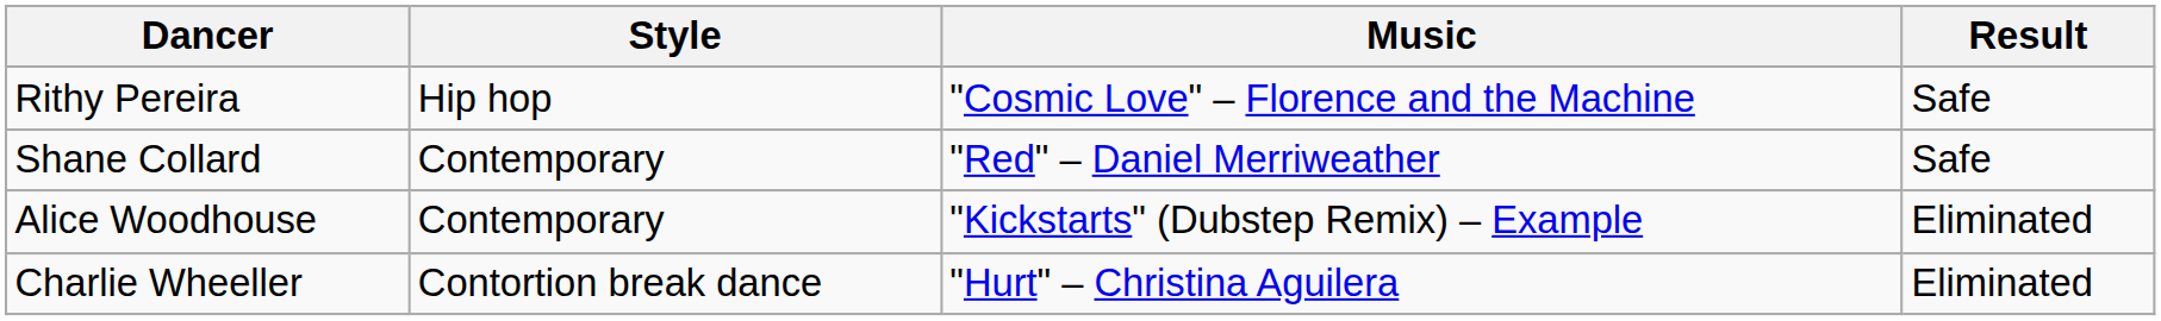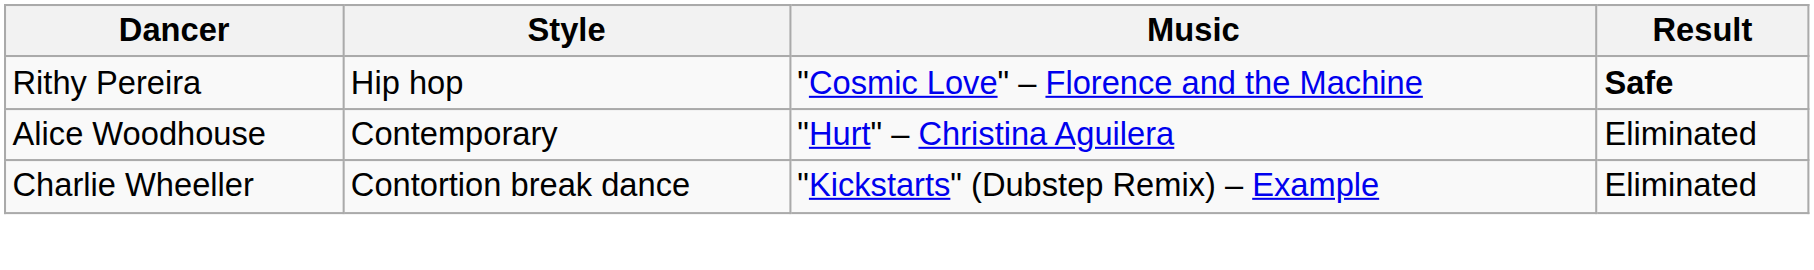Rithy Pereira | Result: normal -> bold
- row: Shane Collard | Contemporary | "Red" – Daniel Merriweather | Safe
Alice Woodhouse | Music: "Kickstarts" (Dubstep Remix) – Example -> "Hurt" – Christina Aguilera
Charlie Wheeller | Music: "Hurt" – Christina Aguilera -> "Kickstarts" (Dubstep Remix) – Example
